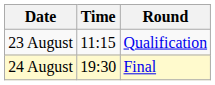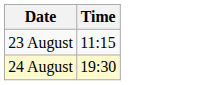- column: Round | Qualification | Final
